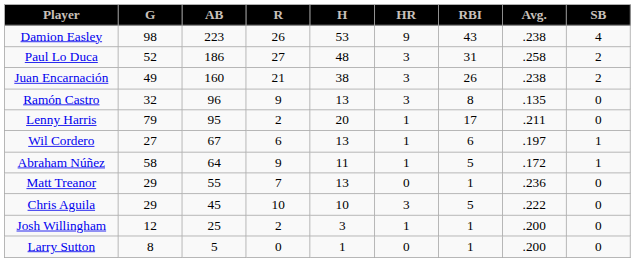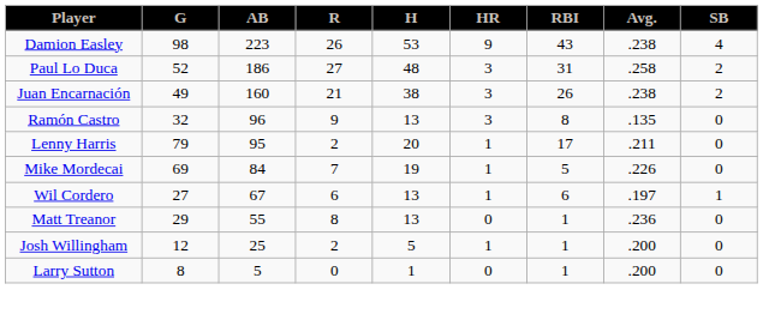+ row: Mike Mordecai | 69 | 84 | 7 | 19 | 1 | 5 | .226 | 0
- row: Abraham Núñez | 58 | 64 | 9 | 11 | 1 | 5 | .172 | 1
Matt Treanor | R: 7 -> 8
- row: Chris Aguila | 29 | 45 | 10 | 10 | 3 | 5 | .222 | 0
Josh Willingham | H: 3 -> 5
